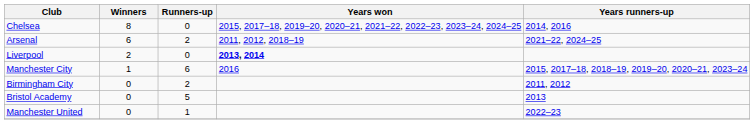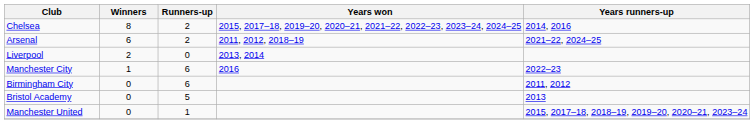Chelsea | Runners-up: 0 -> 2
Liverpool | Years won: bold -> normal
Manchester City | Years runners-up: 2015, 2017–18, 2018–19, 2019–20, 2020–21, 2023–24 -> 2022–23
Birmingham City | Runners-up: 2 -> 6
Manchester United | Years runners-up: 2022–23 -> 2015, 2017–18, 2018–19, 2019–20, 2020–21, 2023–24
